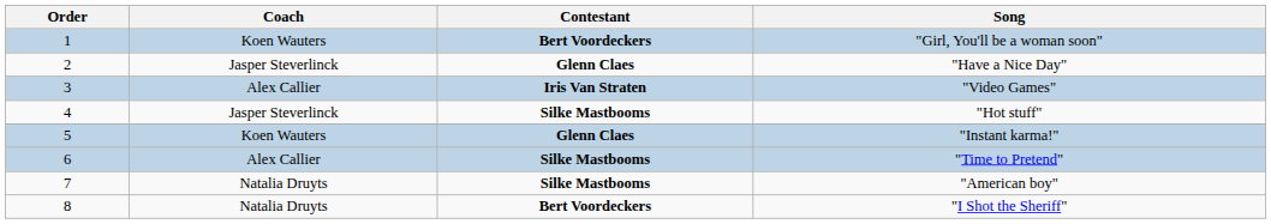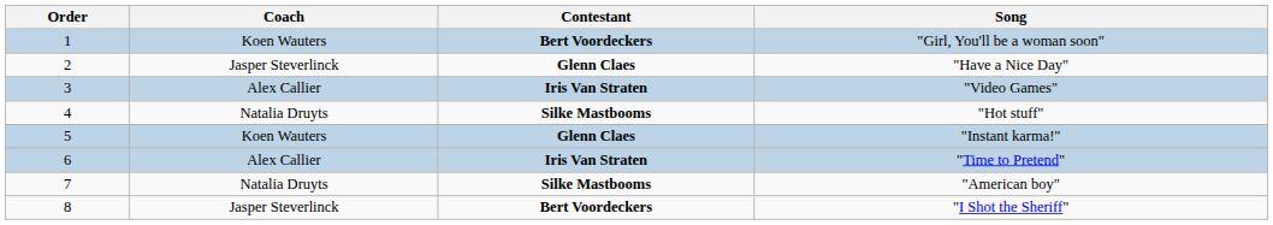"Hot stuff" | Coach: Jasper Steverlinck -> Natalia Druyts
"Time to Pretend" | Contestant: Silke Mastbooms -> Iris Van Straten
"I Shot the Sheriff" | Coach: Natalia Druyts -> Jasper Steverlinck
